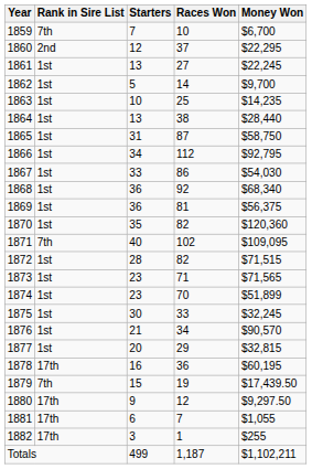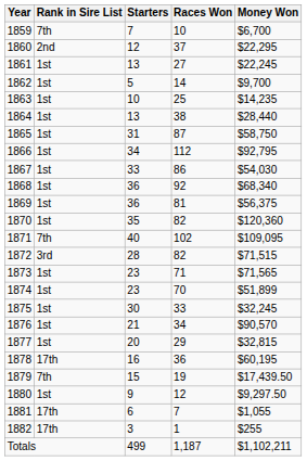1872 | Rank in Sire List: 1st -> 3rd
1880 | Rank in Sire List: 17th -> 1st
